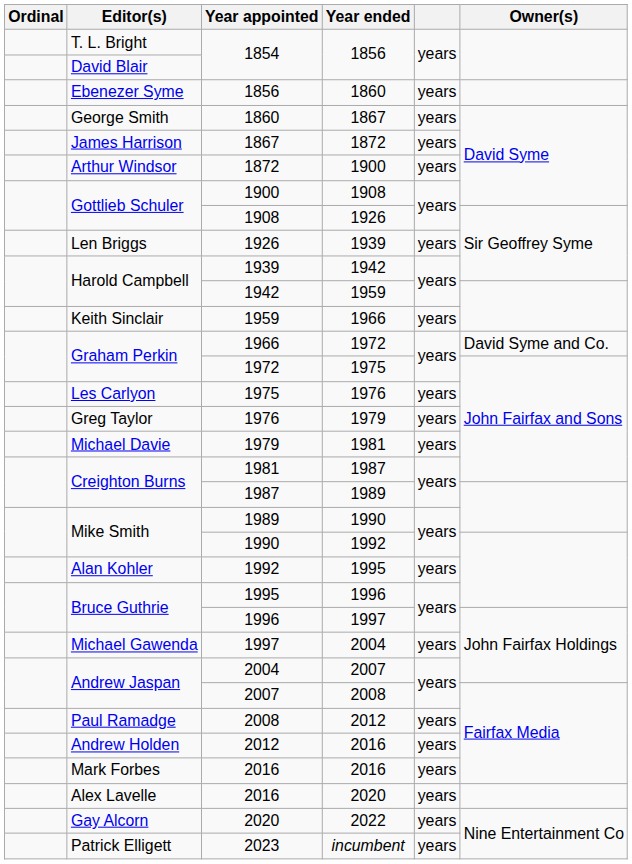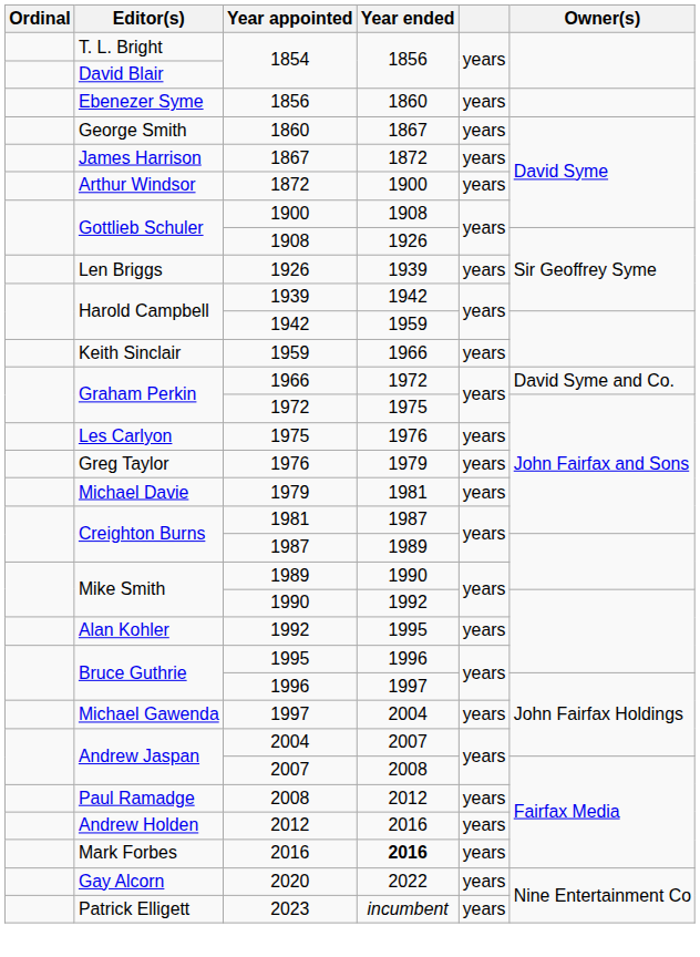Mark Forbes / 2016 | Year ended: normal -> bold
- row: Alex Lavelle | 2016 | 2020 | years
